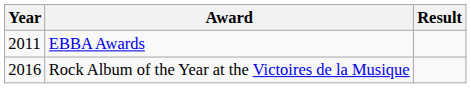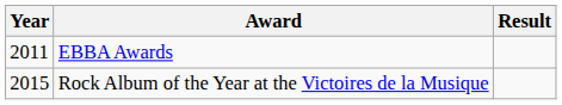Rock Album of the Year at the Victoires de la Musique | Year: 2016 -> 2015
